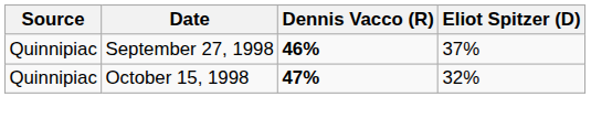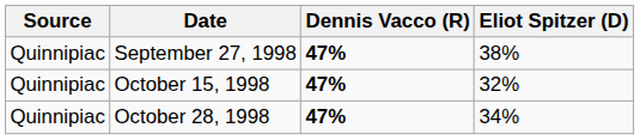September 27, 1998 | Dennis Vacco (R): 46% -> 47%
September 27, 1998 | Eliot Spitzer (D): 37% -> 38%
+ row: Quinnipiac | October 28, 1998 | 47% | 34%
